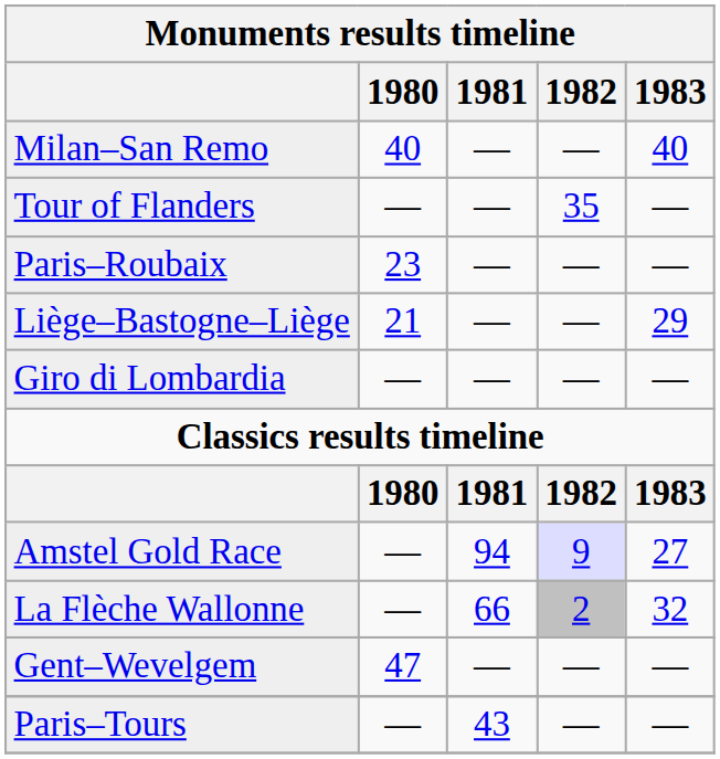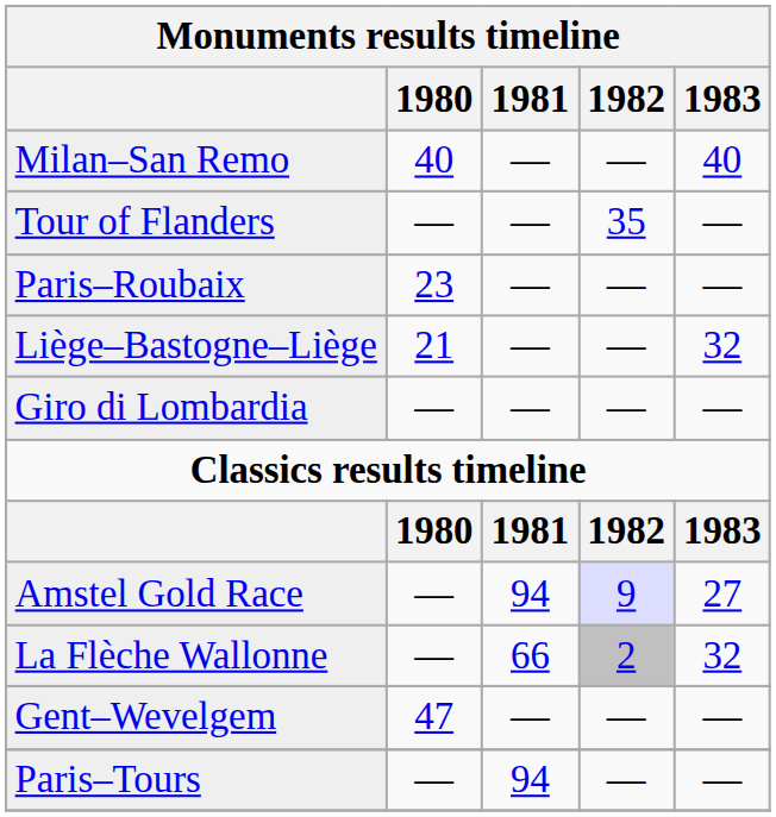Liège–Bastogne–Liège | 1983: 29 -> 32
Paris–Tours | 1981: 43 -> 94
